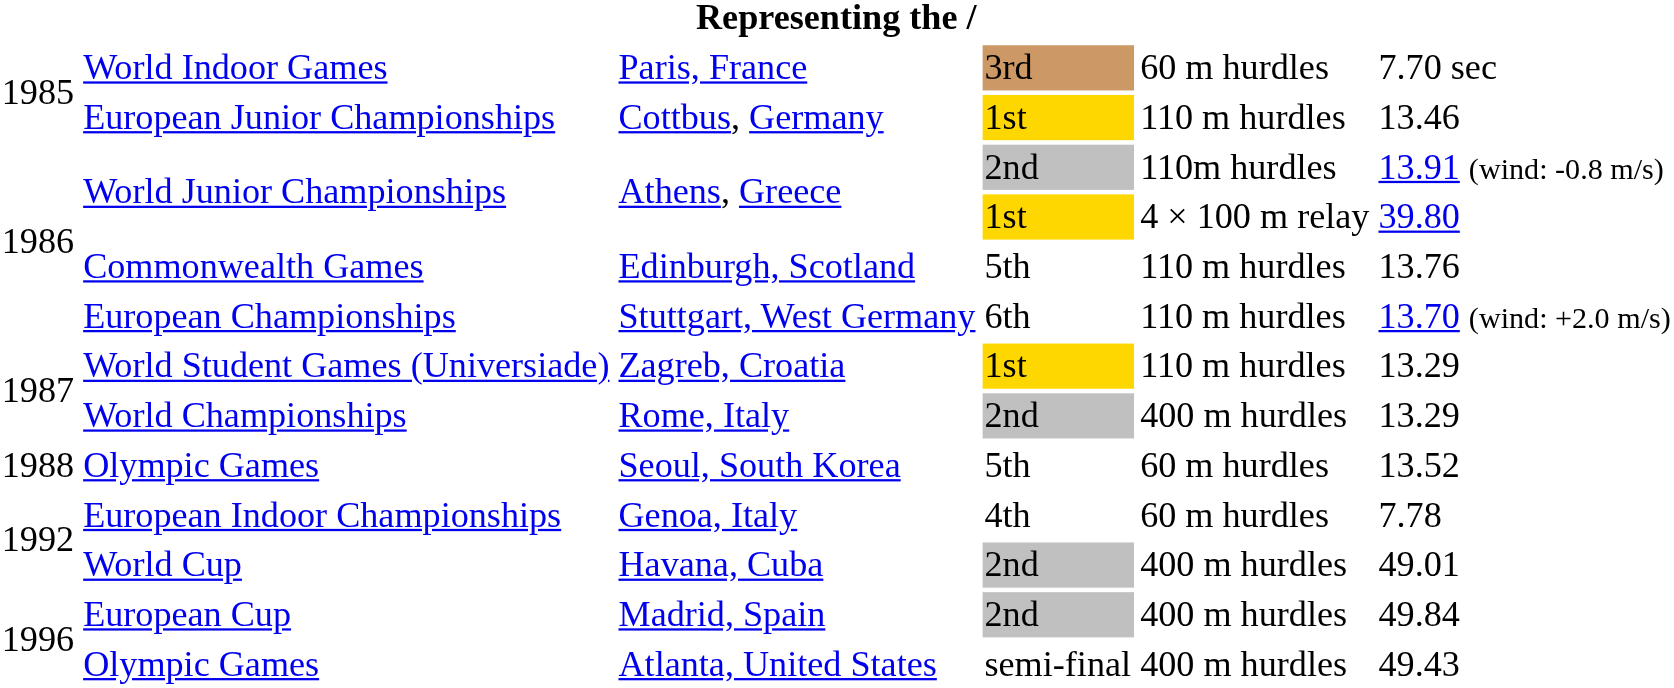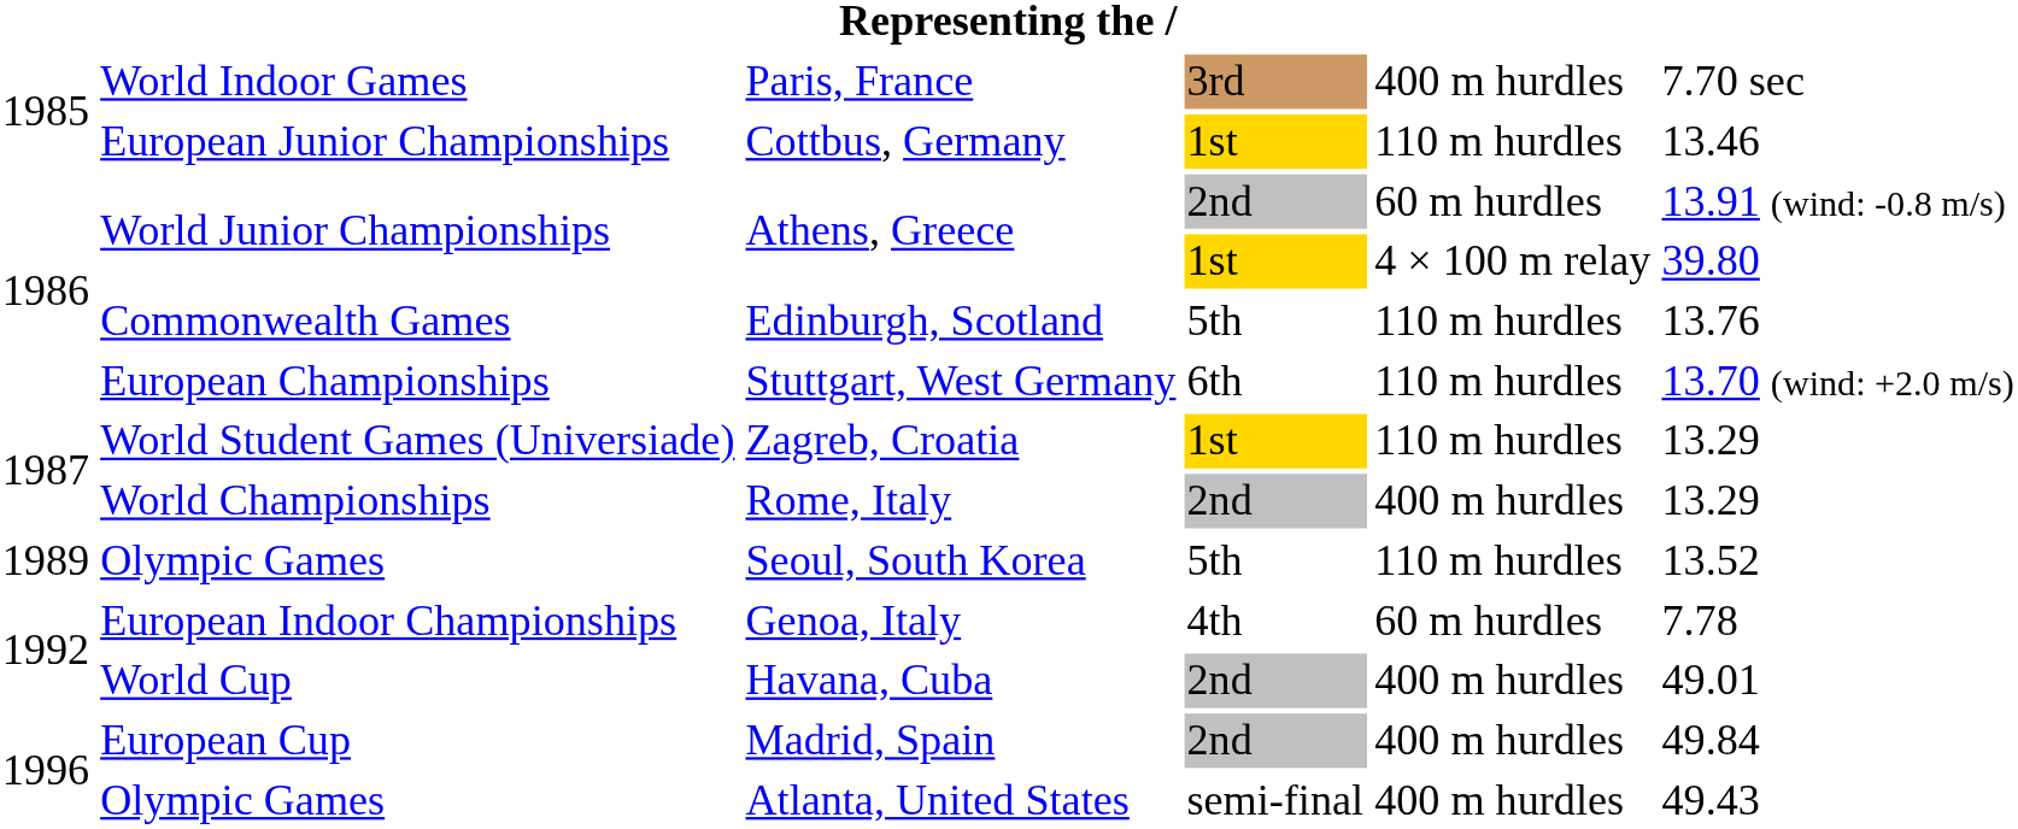Paris, France | column 5: 60 m hurdles -> 400 m hurdles
Athens, Greece / 2nd | column 5: 110m hurdles -> 60 m hurdles
Seoul, South Korea | column 1: 1988 -> 1989
Seoul, South Korea | column 5: 60 m hurdles -> 110 m hurdles
